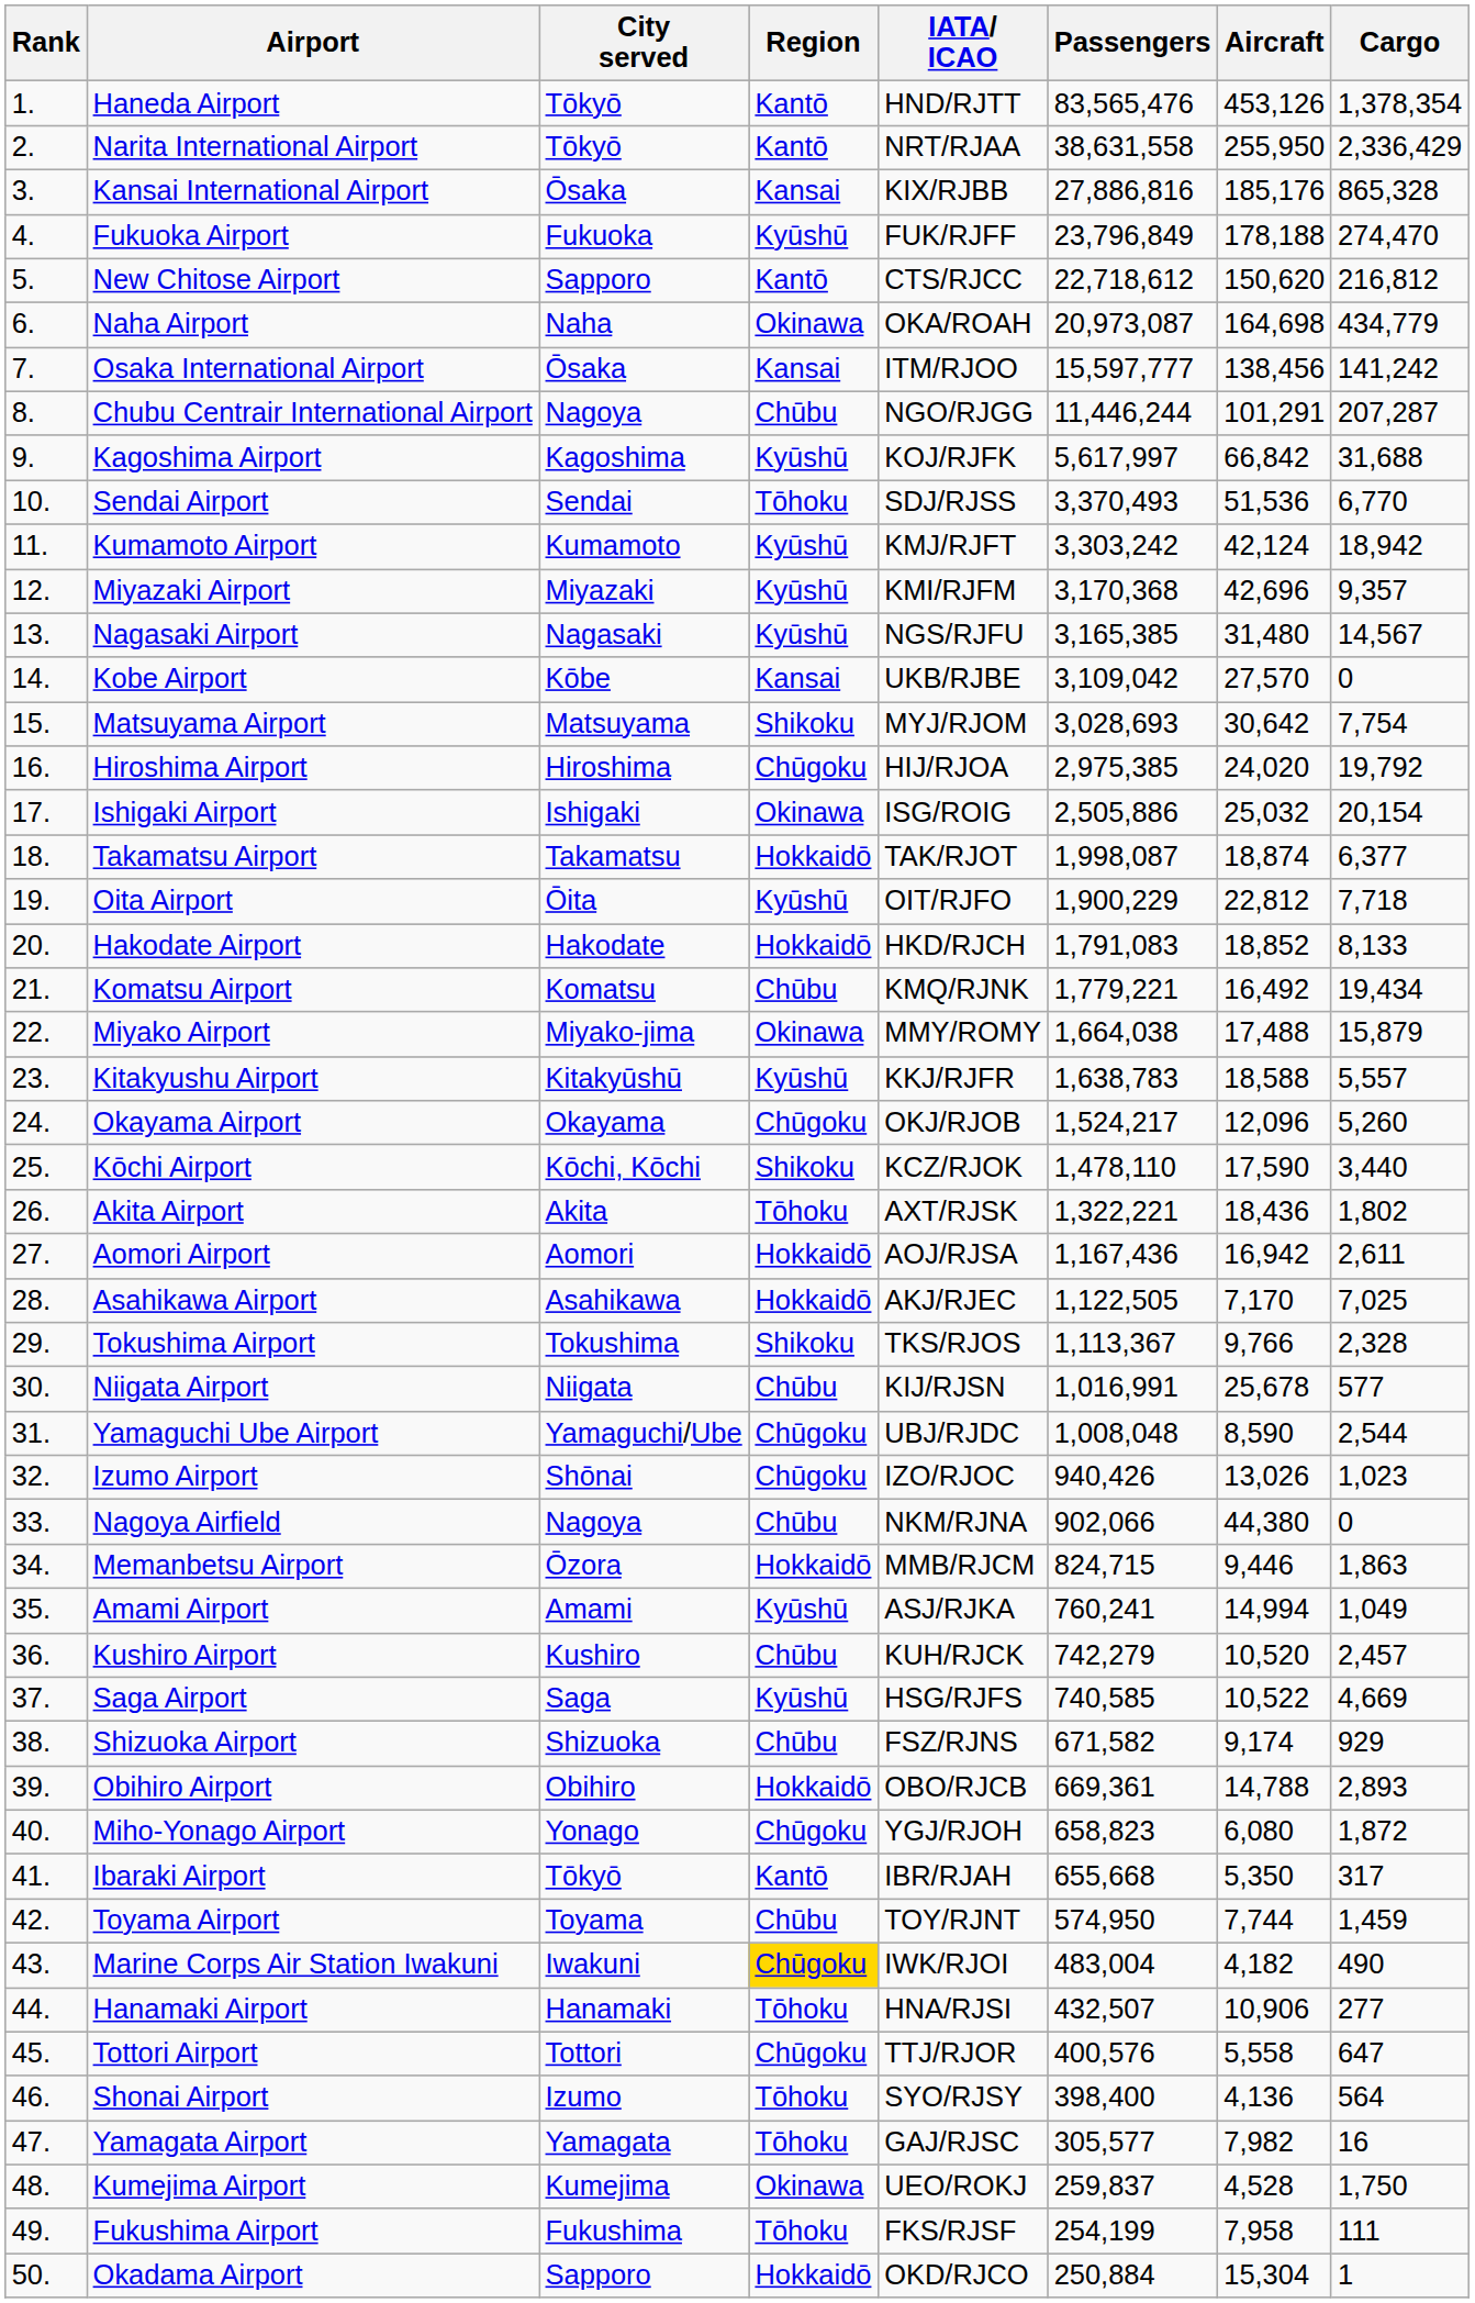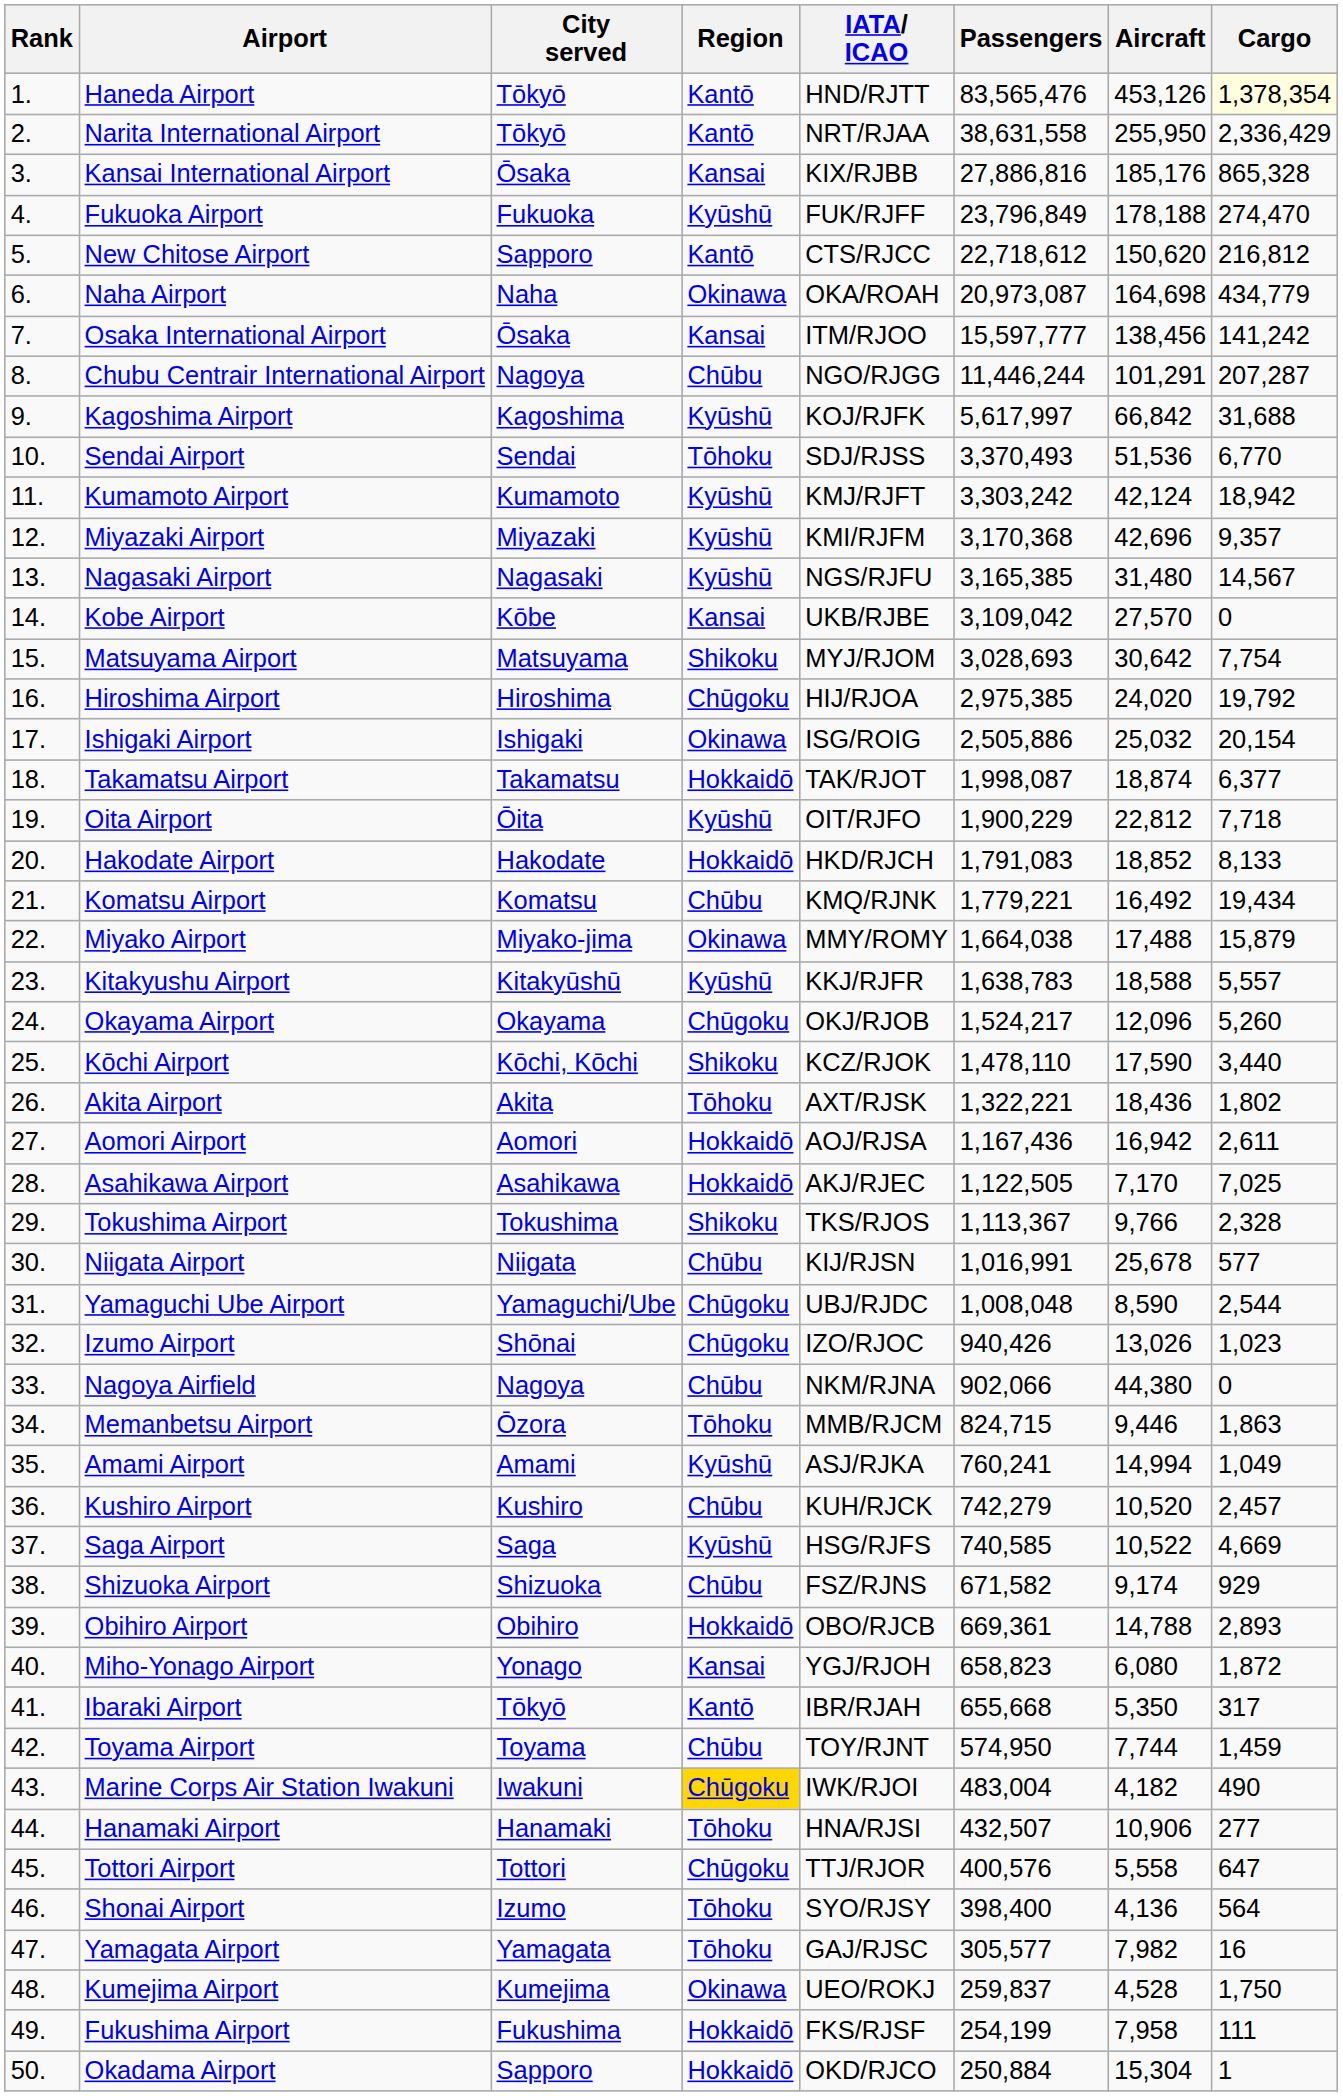Haneda Airport | Cargo: no background -> lightyellow background
Memanbetsu Airport | Region: Hokkaidō -> Tōhoku
Miho-Yonago Airport | Region: Chūgoku -> Kansai
Fukushima Airport | Region: Tōhoku -> Hokkaidō
